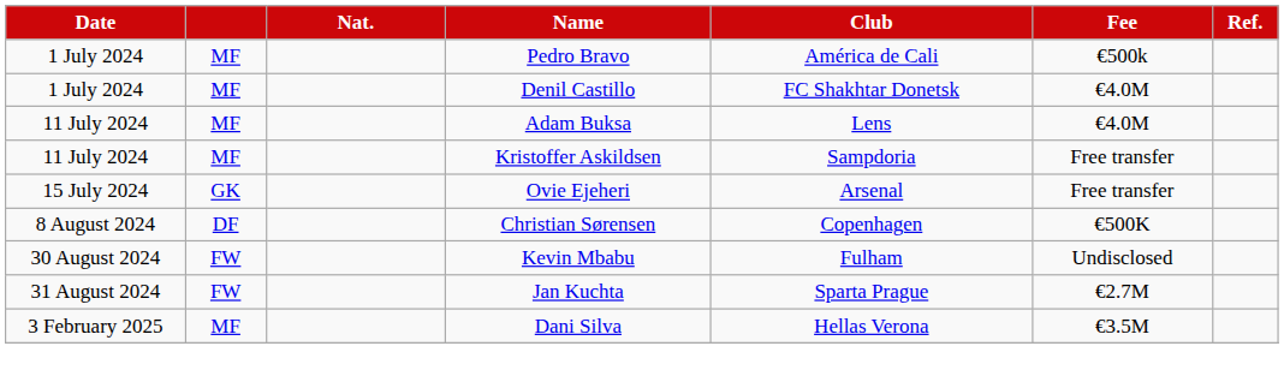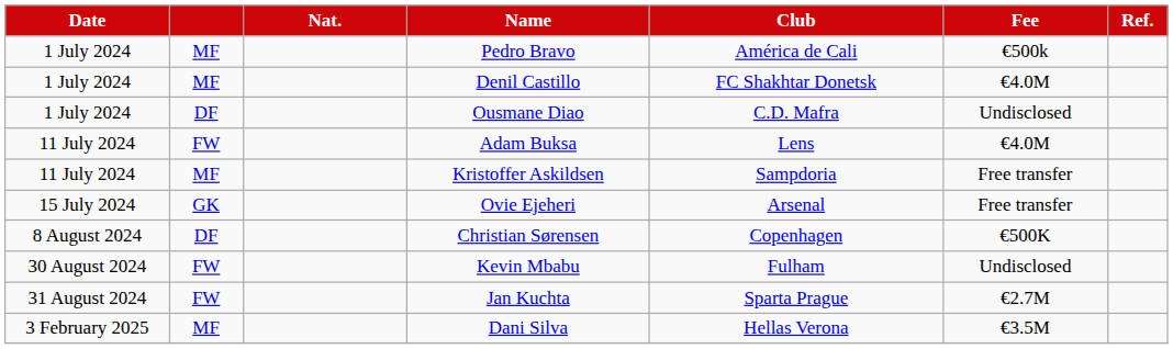+ row: 1 July 2024 | DF | Ousmane Diao | C.D. Mafra | Undisclosed
Adam Buksa | column 2: MF -> FW
